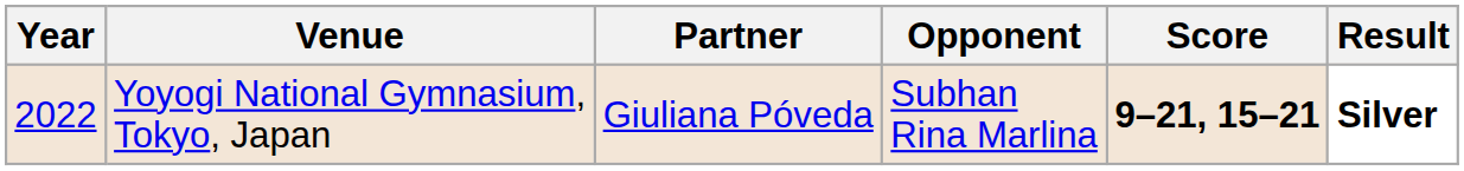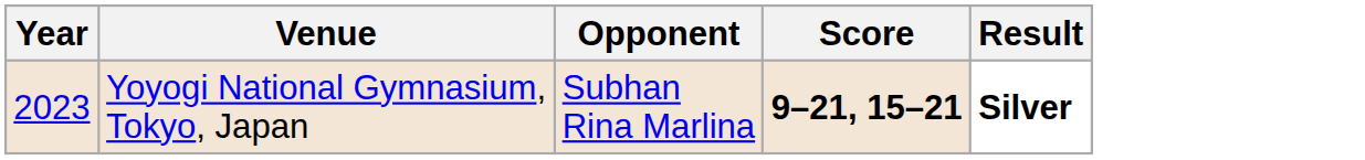- column: Partner | Giuliana Póveda
Yoyogi National Gymnasium, Tokyo, Japan | Year: 2022 -> 2023
